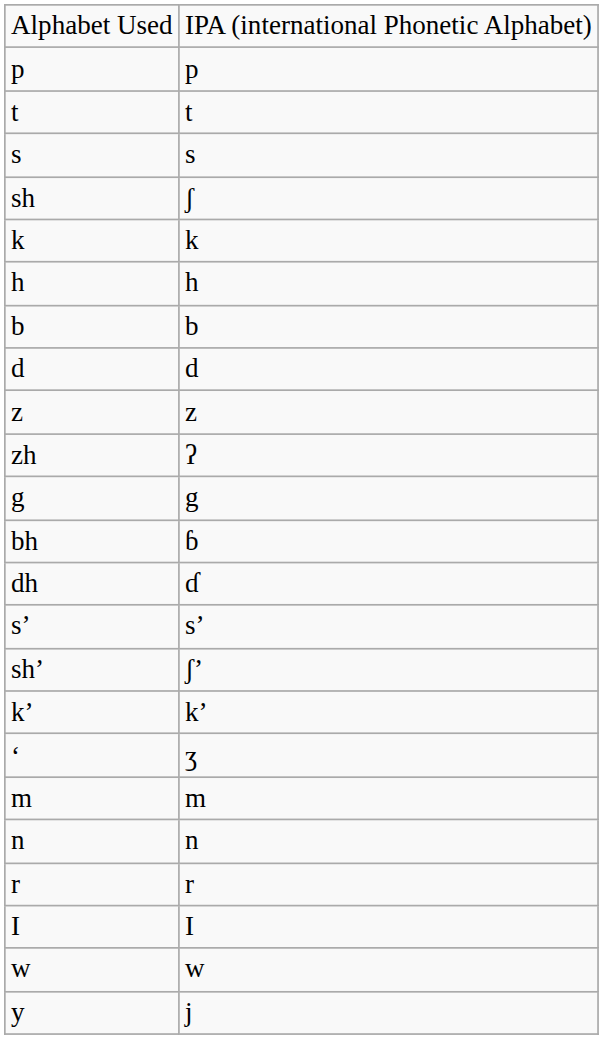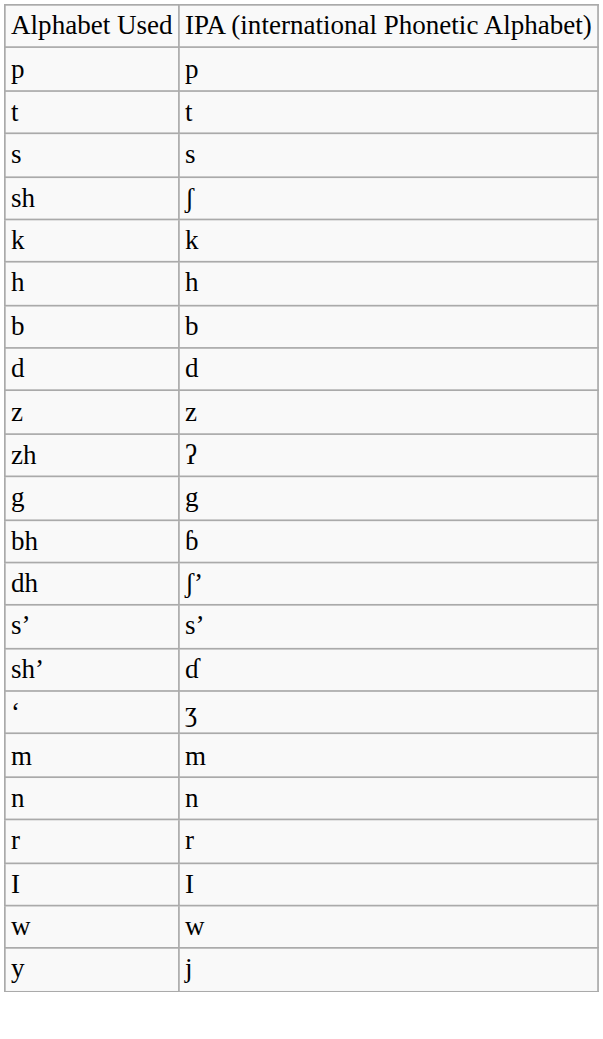dh | column 2: ɗ -> ʃʼ
sh’ | column 2: ʃʼ -> ɗ
- row: k’ | kʼ
